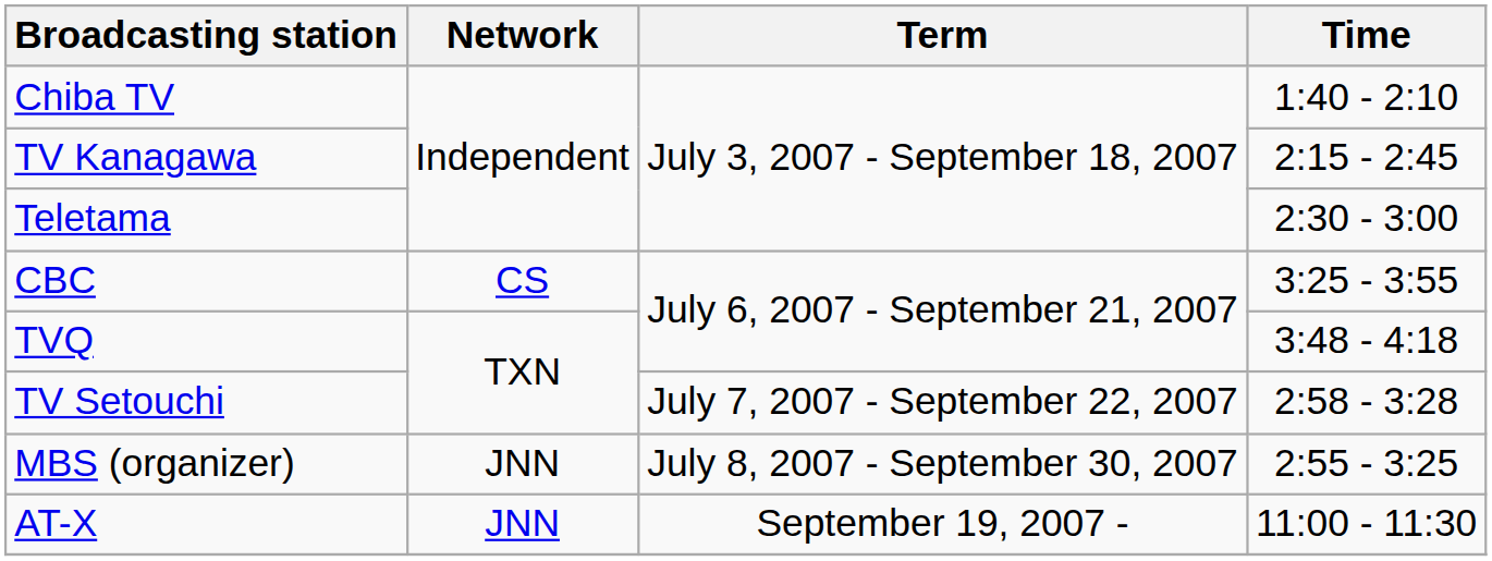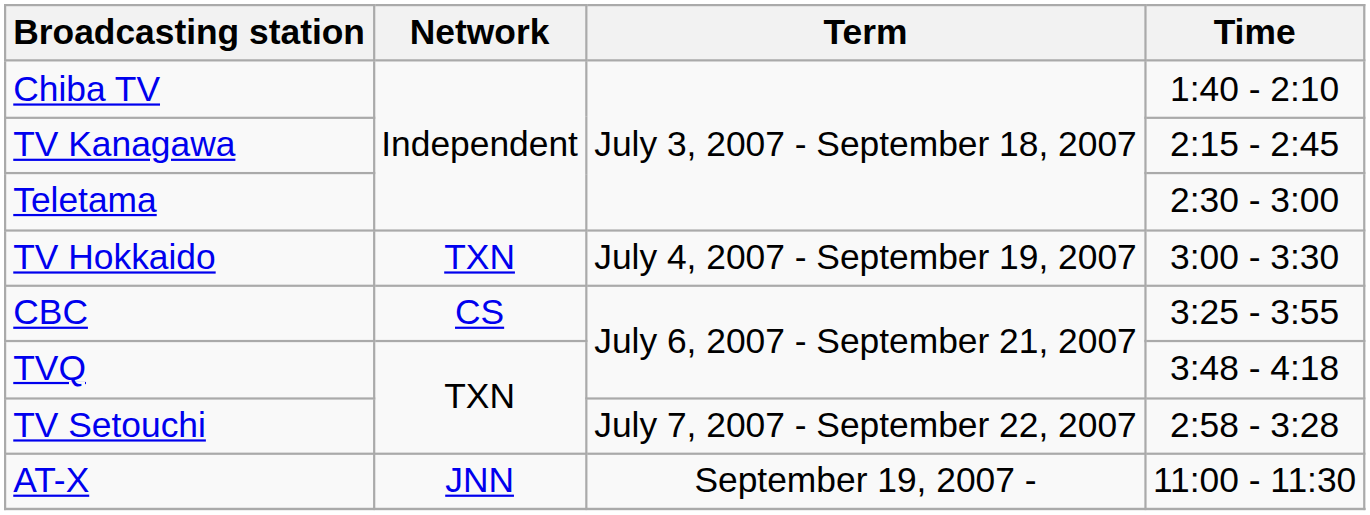+ row: TV Hokkaido | TXN | July 4, 2007 - September 19, 2007 | 3:00 - 3:30
- row: MBS (organizer) | JNN | July 8, 2007 - September 30, 2007 | 2:55 - 3:25
